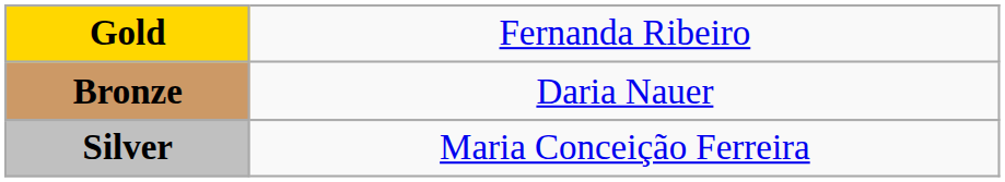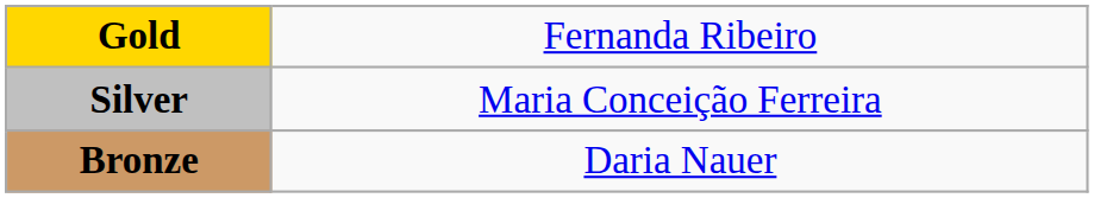rows swapped: Silver <-> Bronze
